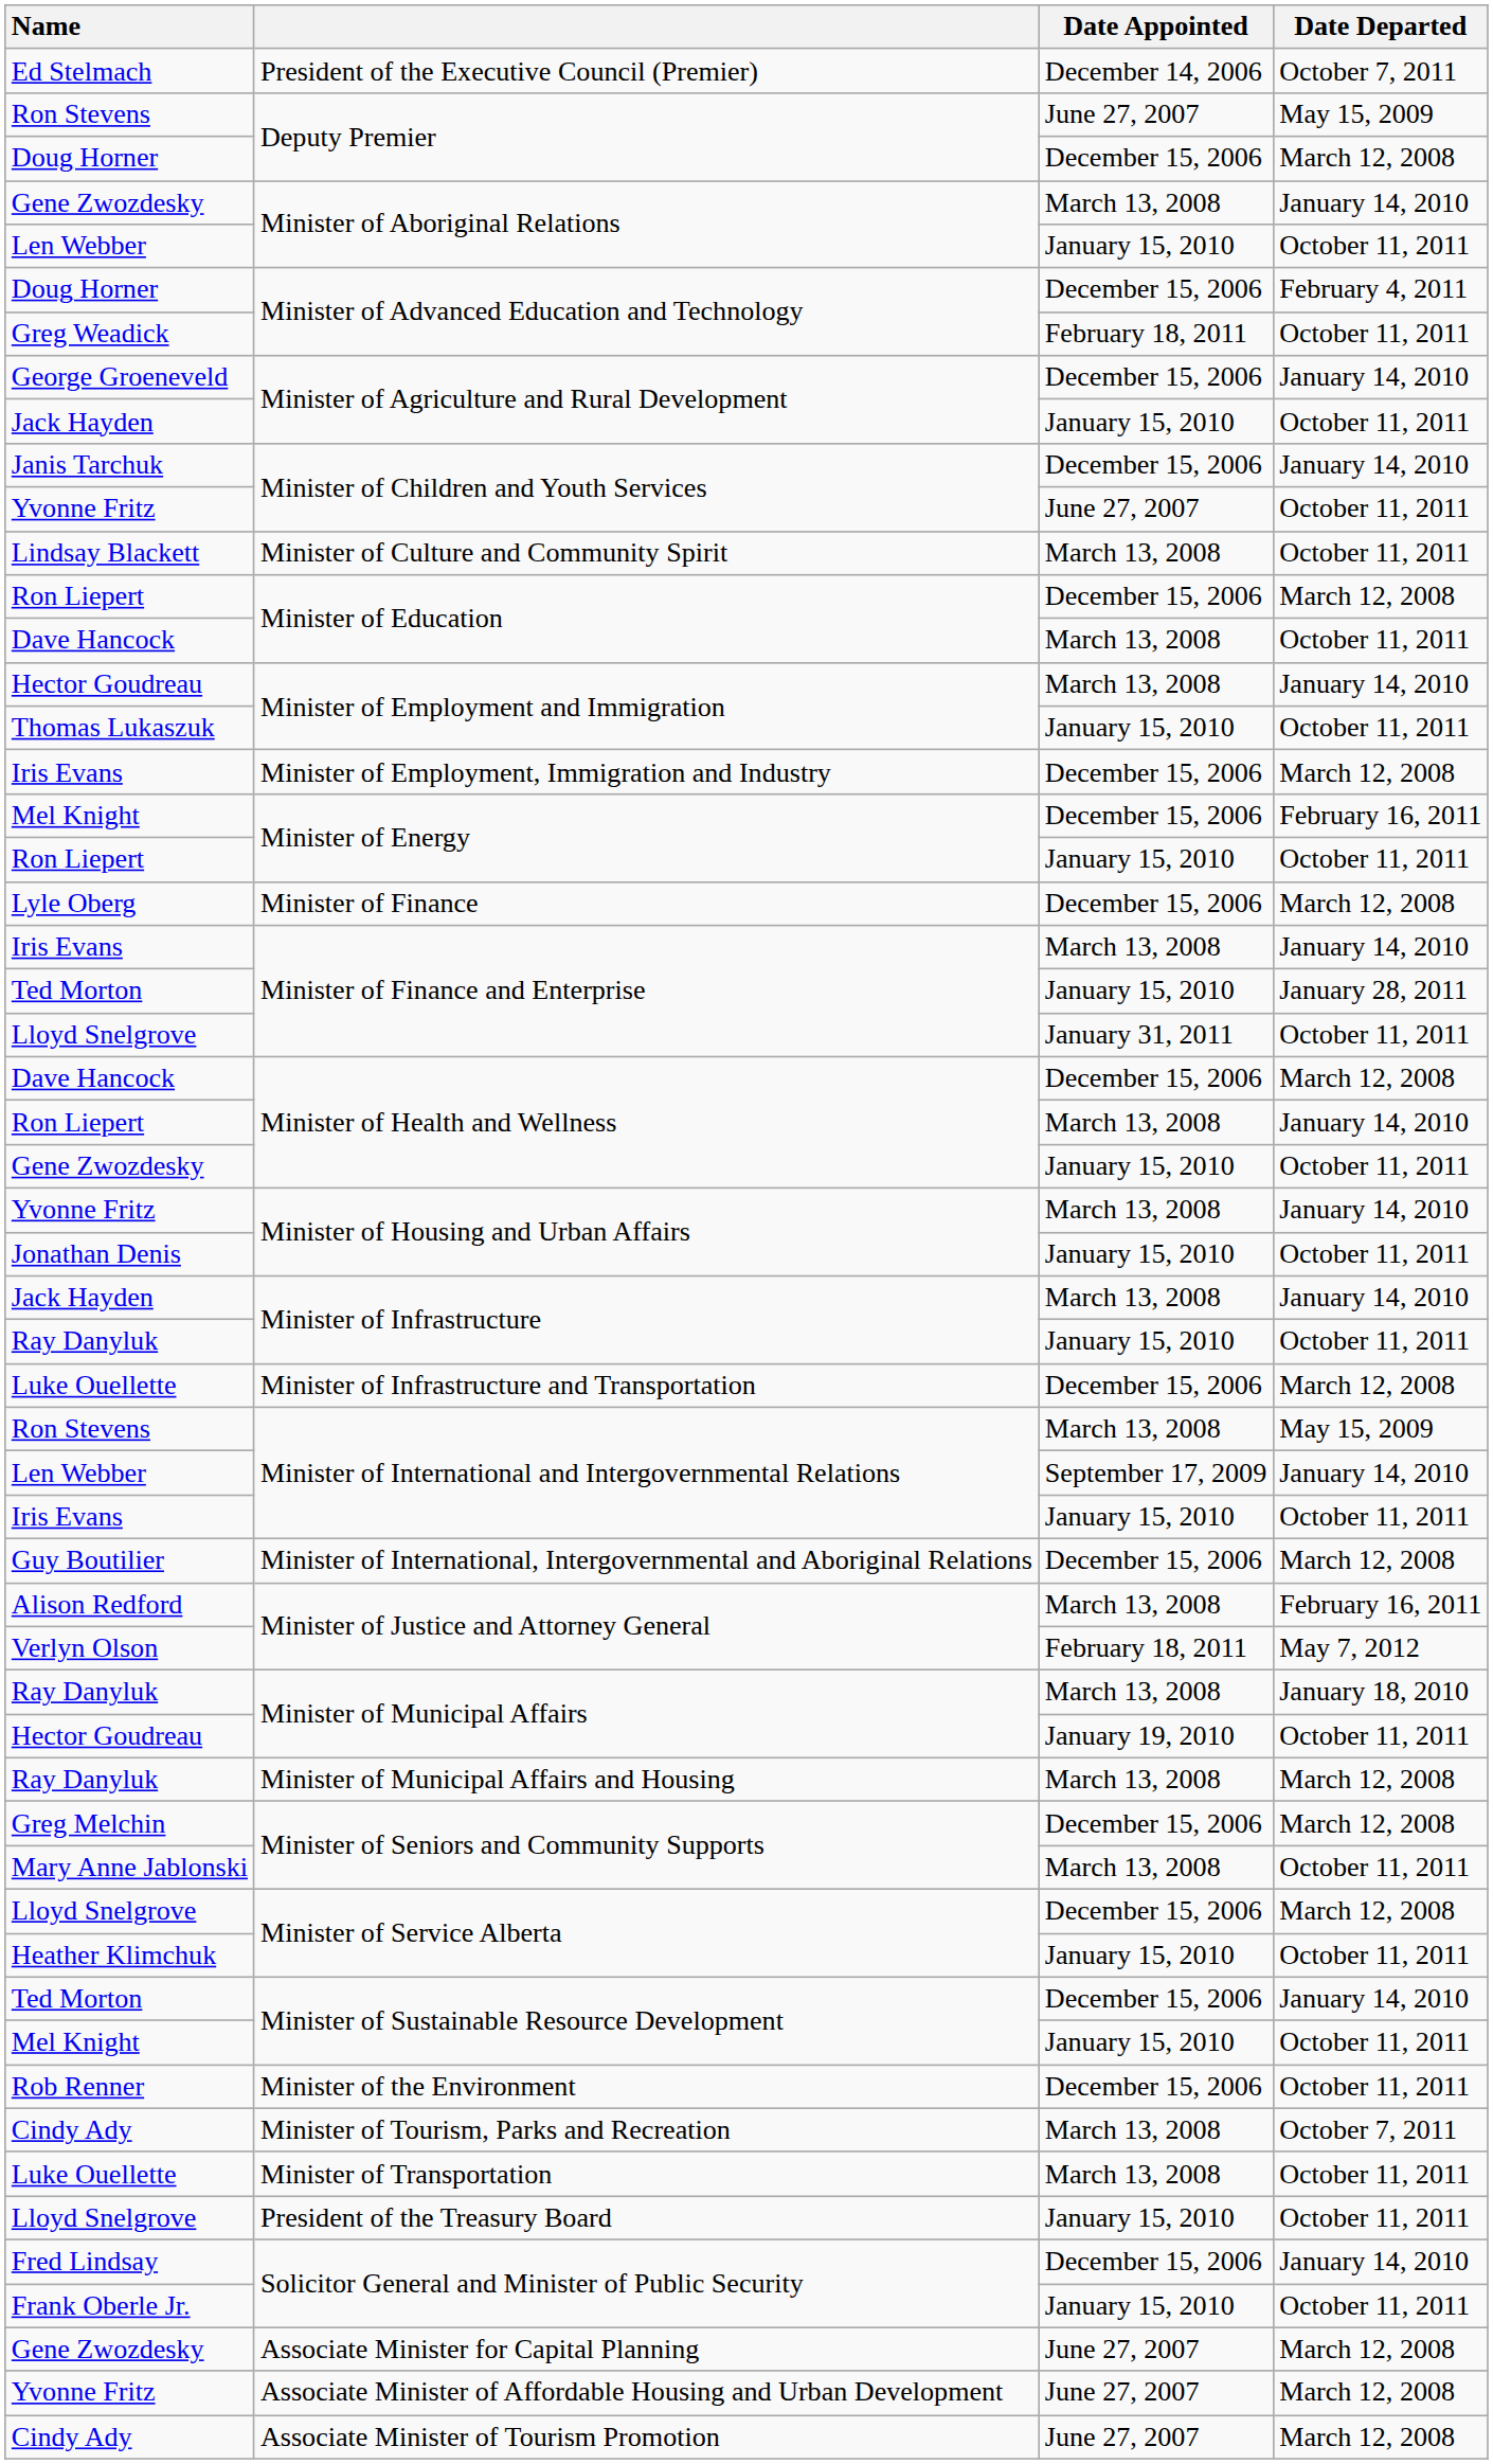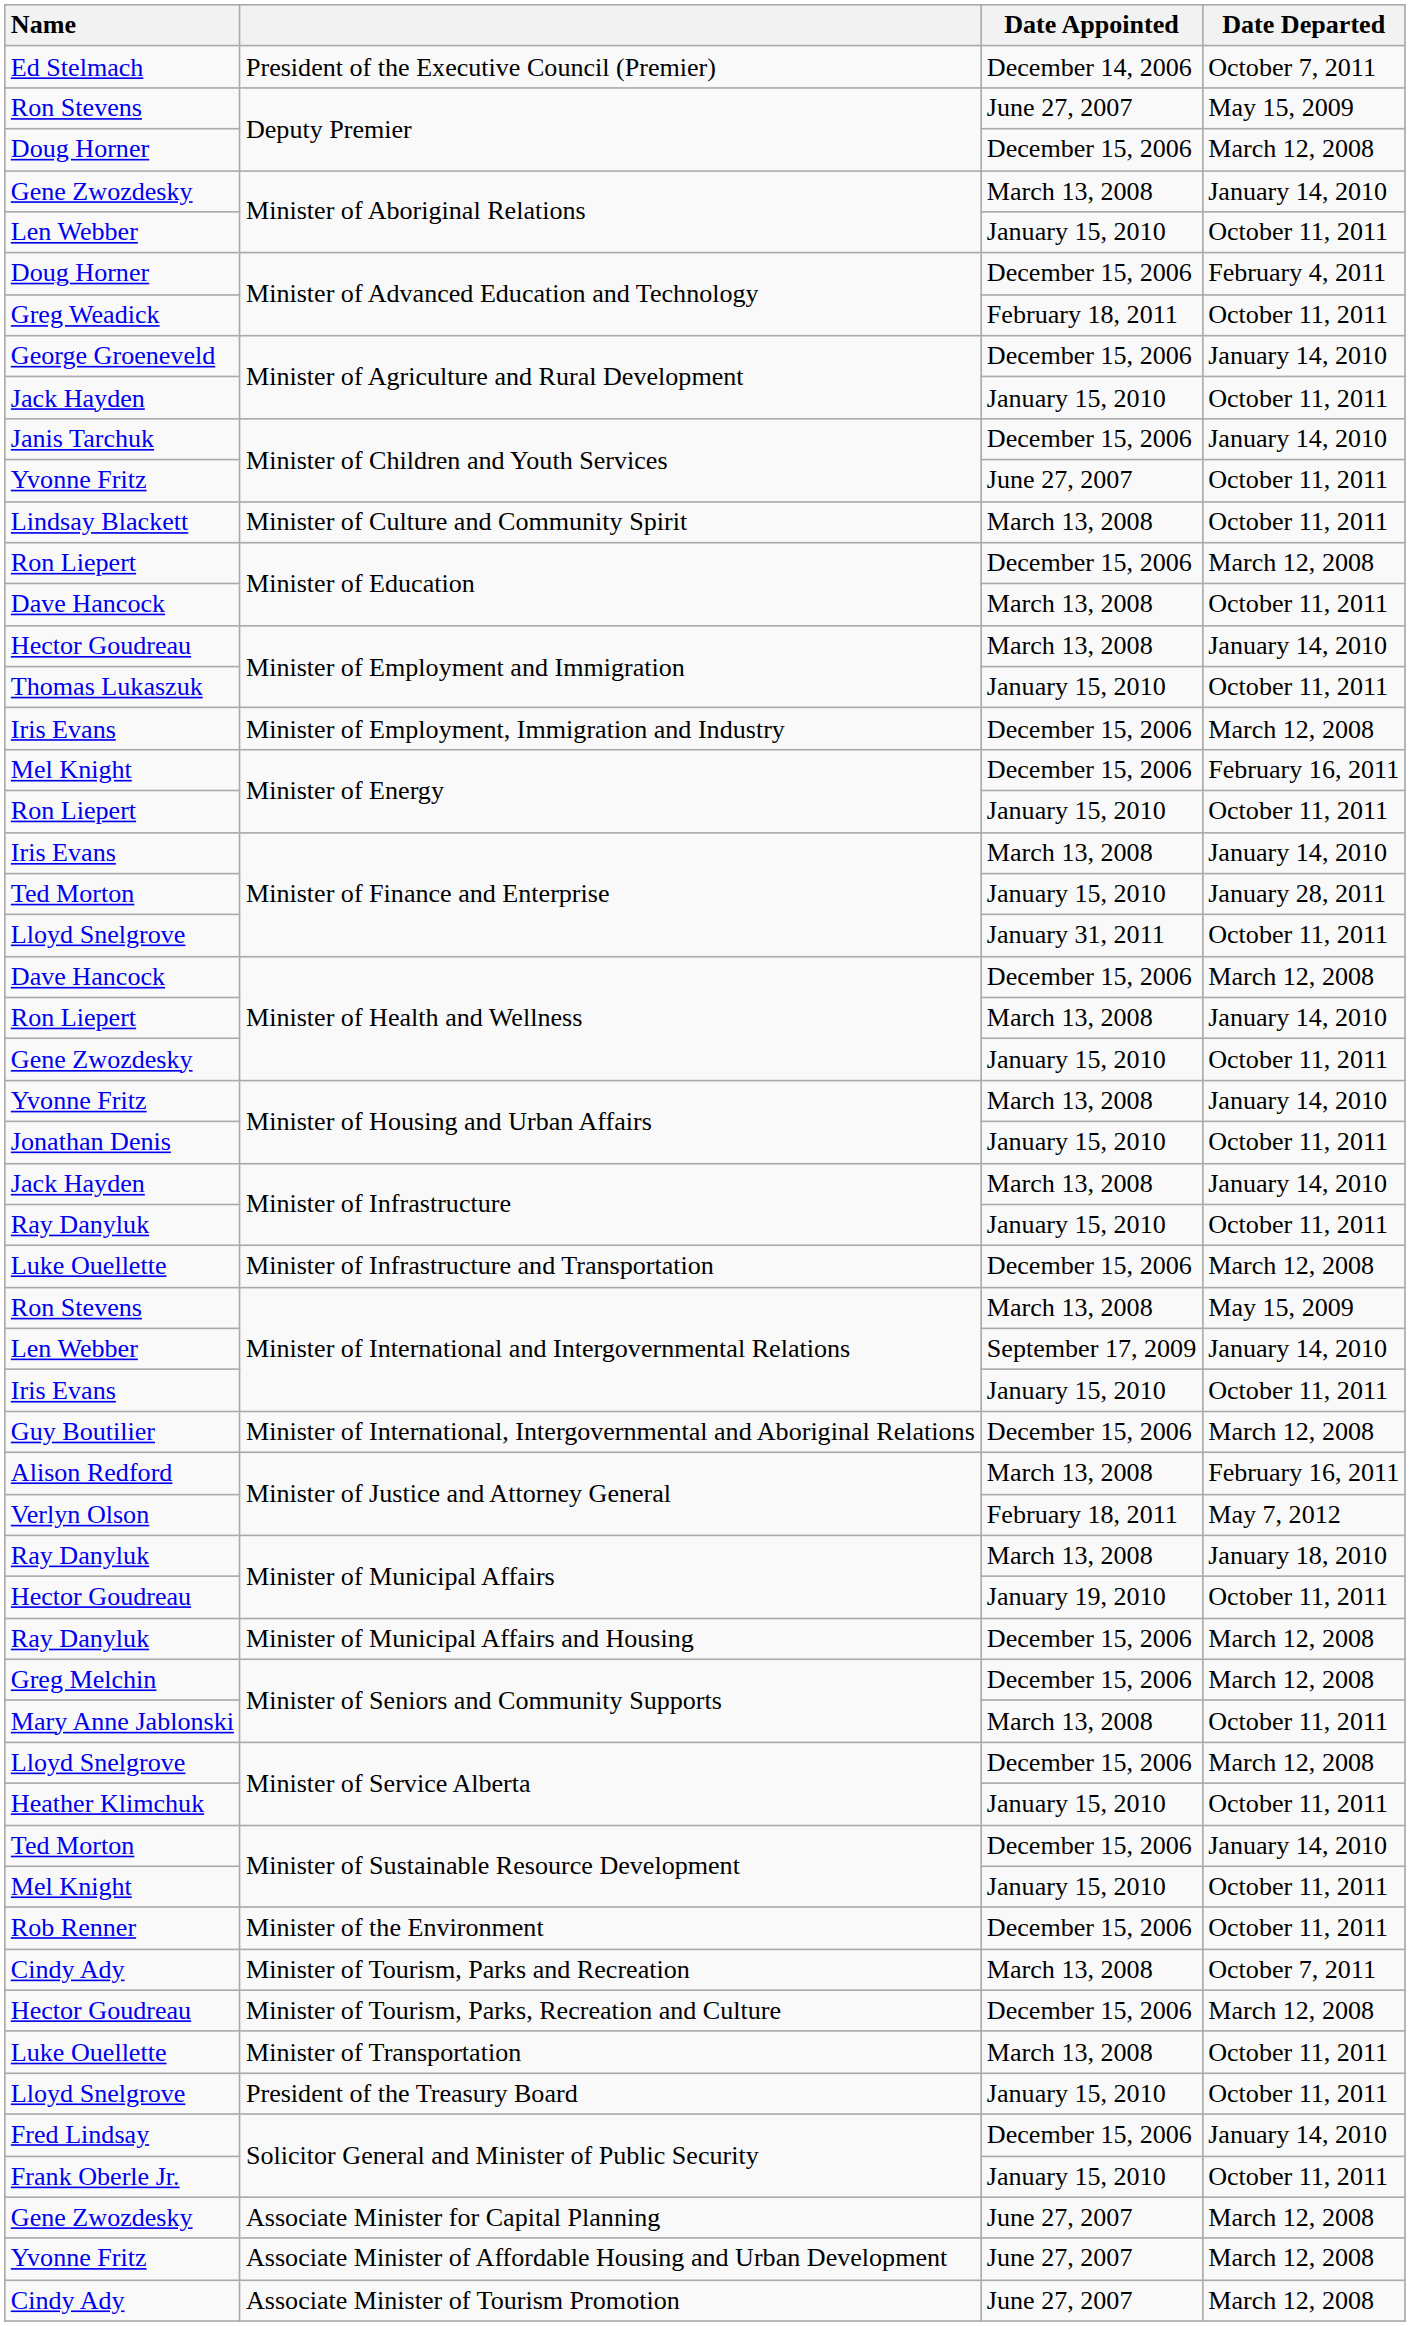- row: Lyle Oberg | Minister of Finance | December 15, 2006 | March 12, 2008
Minister of Municipal Affairs and Housing | Date Appointed: March 13, 2008 -> December 15, 2006
+ row: Hector Goudreau | Minister of Tourism, Parks, Recreation and Culture | December 15, 2006 | March 12, 2008
